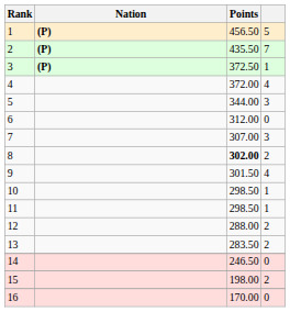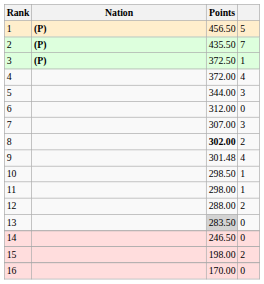9 | Points: 301.50 -> 301.48
11 | Points: 298.50 -> 298.00
13 | Points: no background -> lightgrey background
13 | column 4: 2 -> 0
